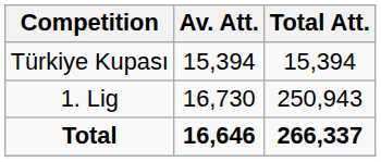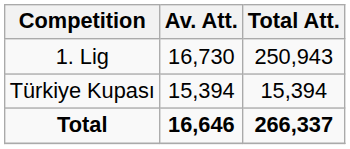rows swapped: 1. Lig <-> Türkiye Kupası
